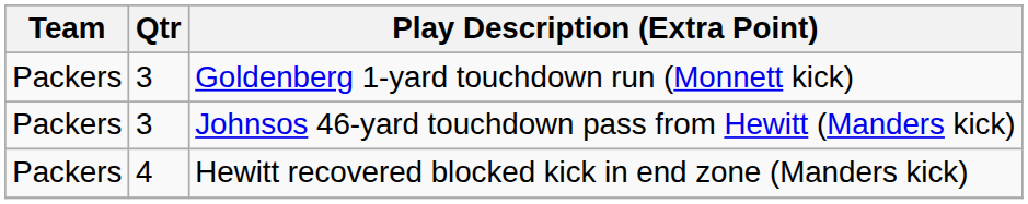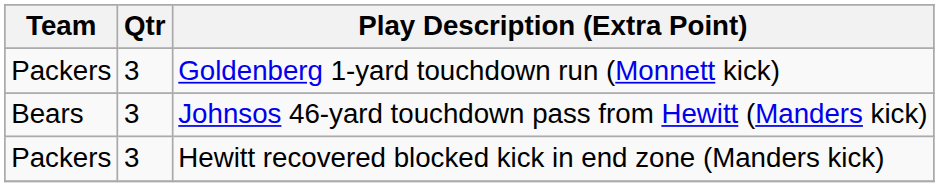Johnsos 46-yard touchdown pass from Hewitt (Manders kick) | Team: Packers -> Bears
Hewitt recovered blocked kick in end zone (Manders kick) | Qtr: 4 -> 3
